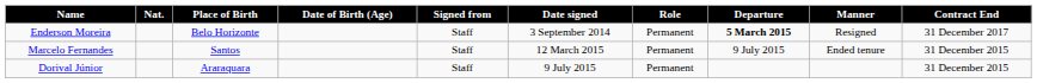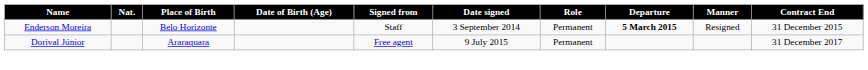Enderson Moreira | Contract End: 31 December 2017 -> 31 December 2015
- row: Marcelo Fernandes | Santos | Staff | 12 March 2015 | Permanent | 9 July 2015 | Ended tenure | 31 December 2015
Dorival Júnior | Signed from: Staff -> Free agent
Dorival Júnior | Contract End: 31 December 2015 -> 31 December 2017
